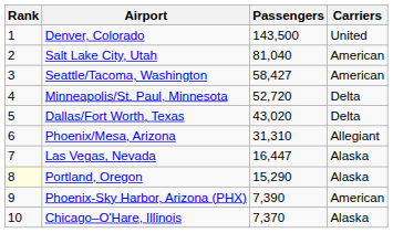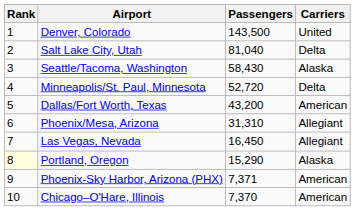Salt Lake City, Utah | Carriers: American -> Delta
Seattle/Tacoma, Washington | Passengers: 58,427 -> 58,430
Seattle/Tacoma, Washington | Carriers: American -> Alaska
Dallas/Fort Worth, Texas | Passengers: 43,020 -> 43,200
Dallas/Fort Worth, Texas | Carriers: Delta -> American
Las Vegas, Nevada | Passengers: 16,447 -> 16,450
Las Vegas, Nevada | Carriers: Alaska -> Allegiant
Phoenix-Sky Harbor, Arizona (PHX) | Passengers: 7,390 -> 7,371
Chicago–O'Hare, Illinois | Carriers: Alaska -> American
